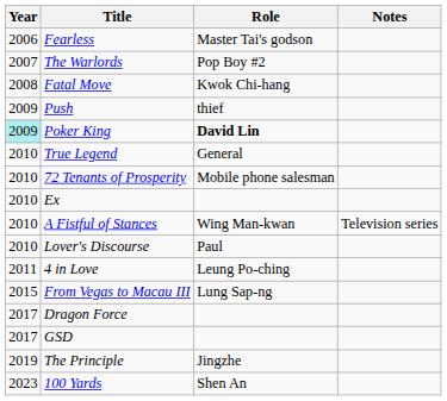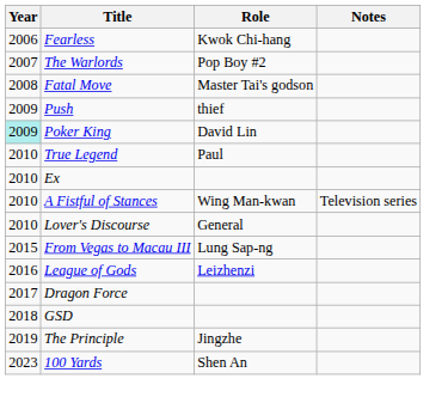Fearless | Role: Master Tai's godson -> Kwok Chi-hang
Fatal Move | Role: Kwok Chi-hang -> Master Tai's godson
Poker King | Role: bold -> normal
True Legend | Role: General -> Paul
- row: 2010 | 72 Tenants of Prosperity | Mobile phone salesman
Lover's Discourse | Role: Paul -> General
- row: 2011 | 4 in Love | Leung Po-ching
+ row: 2016 | League of Gods | Leizhenzi
GSD | Year: 2017 -> 2018
